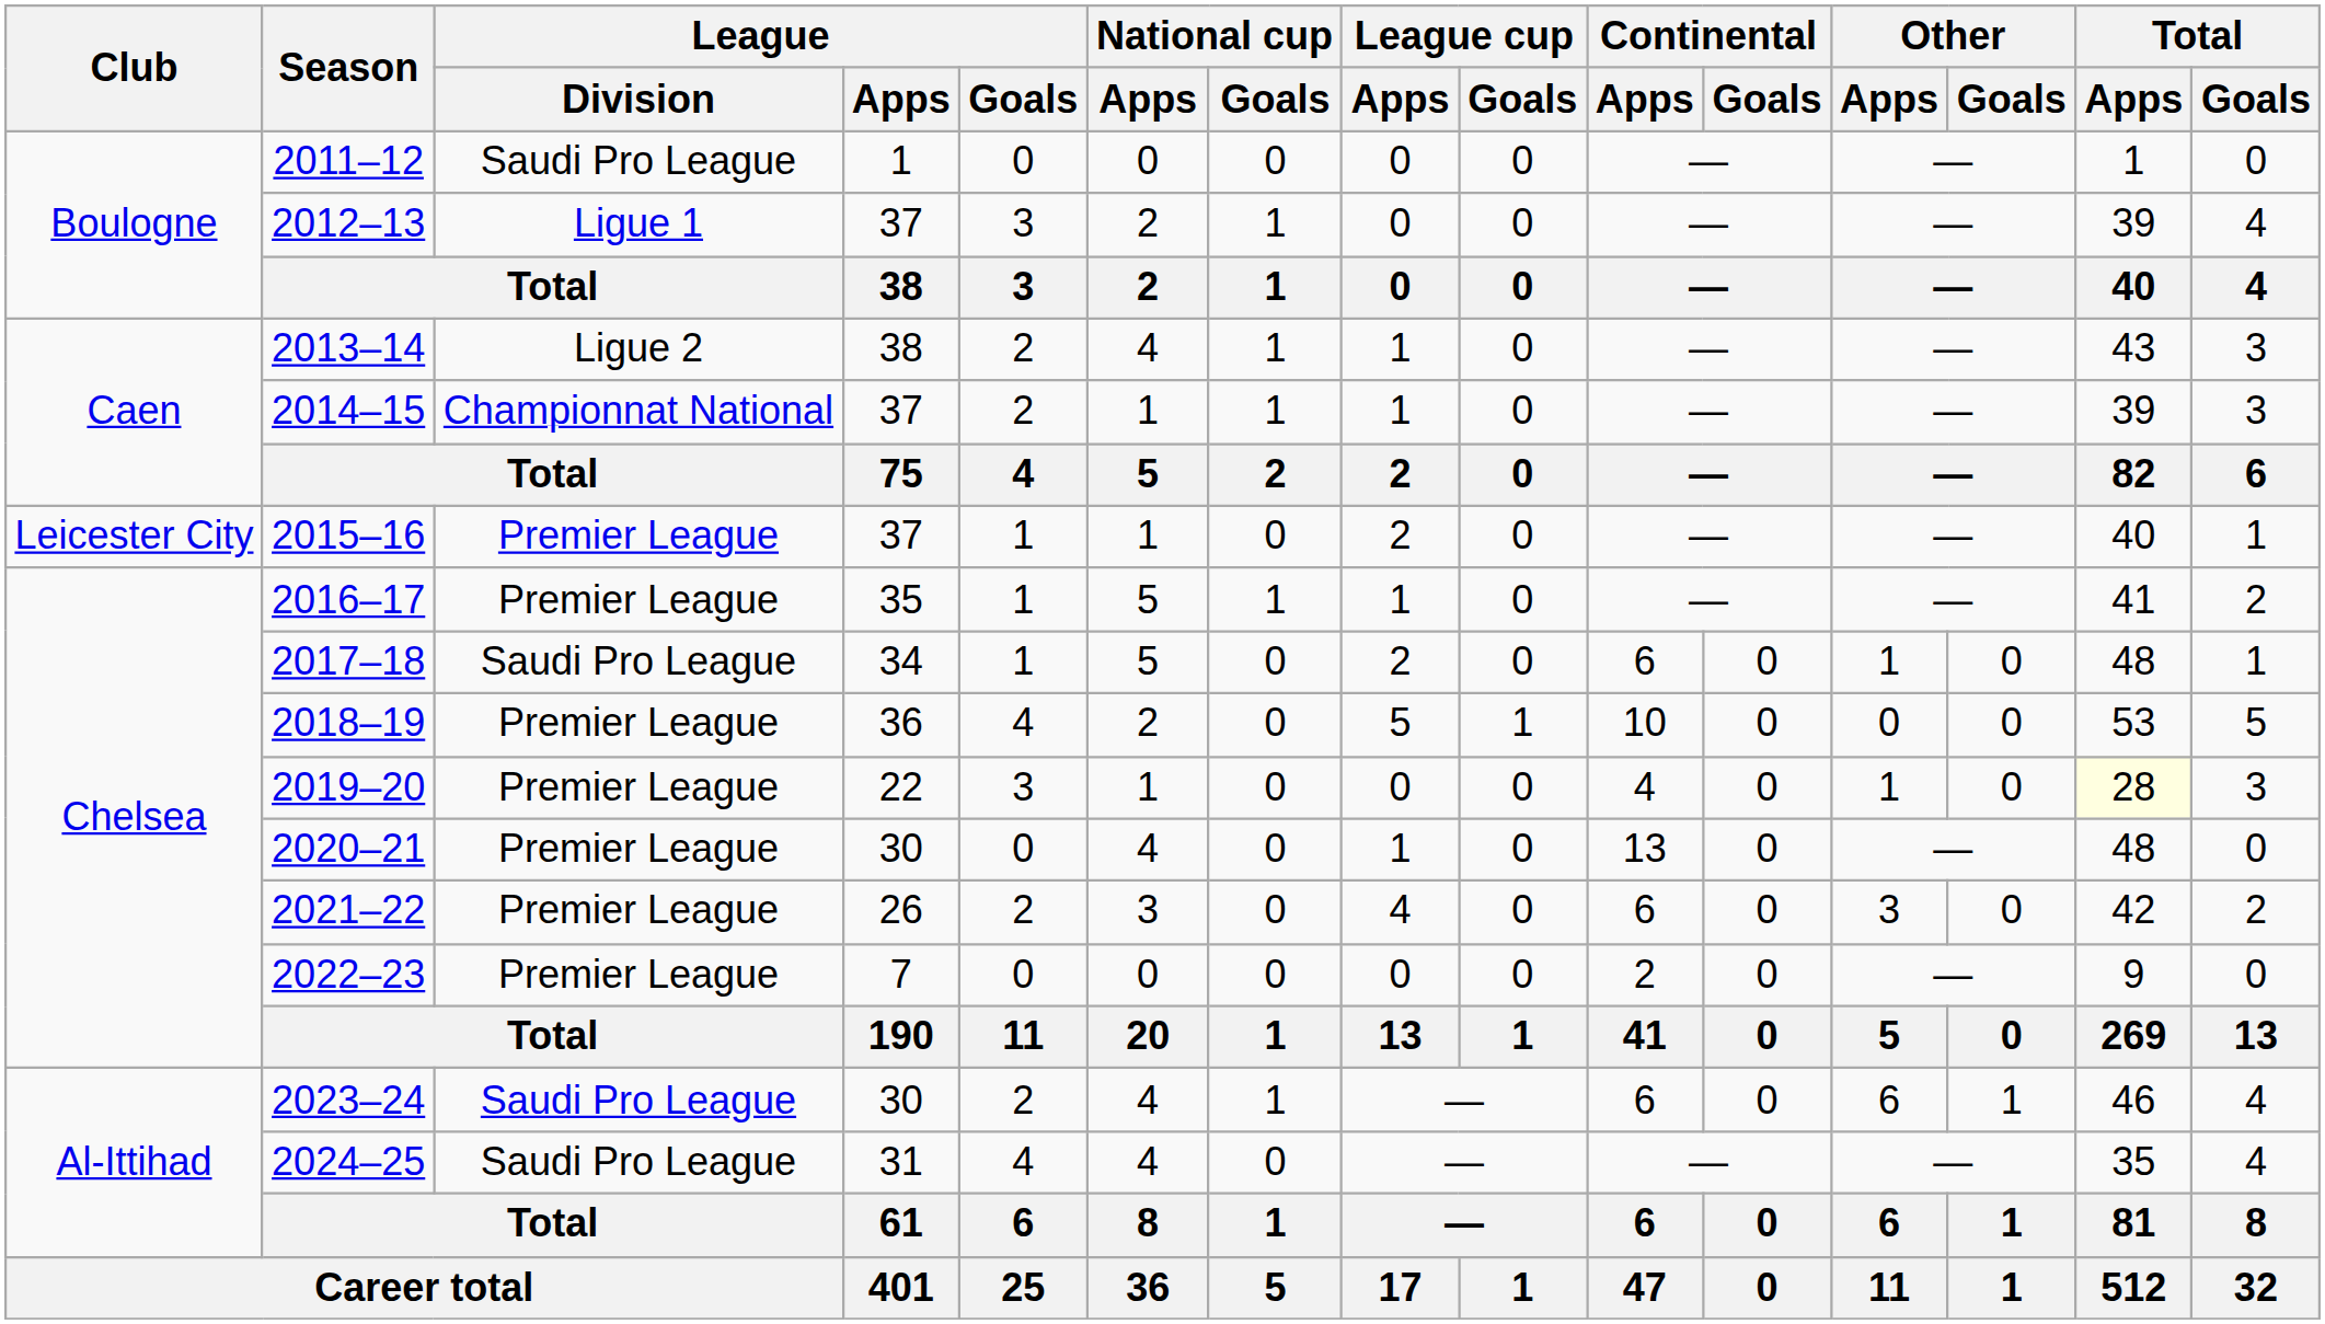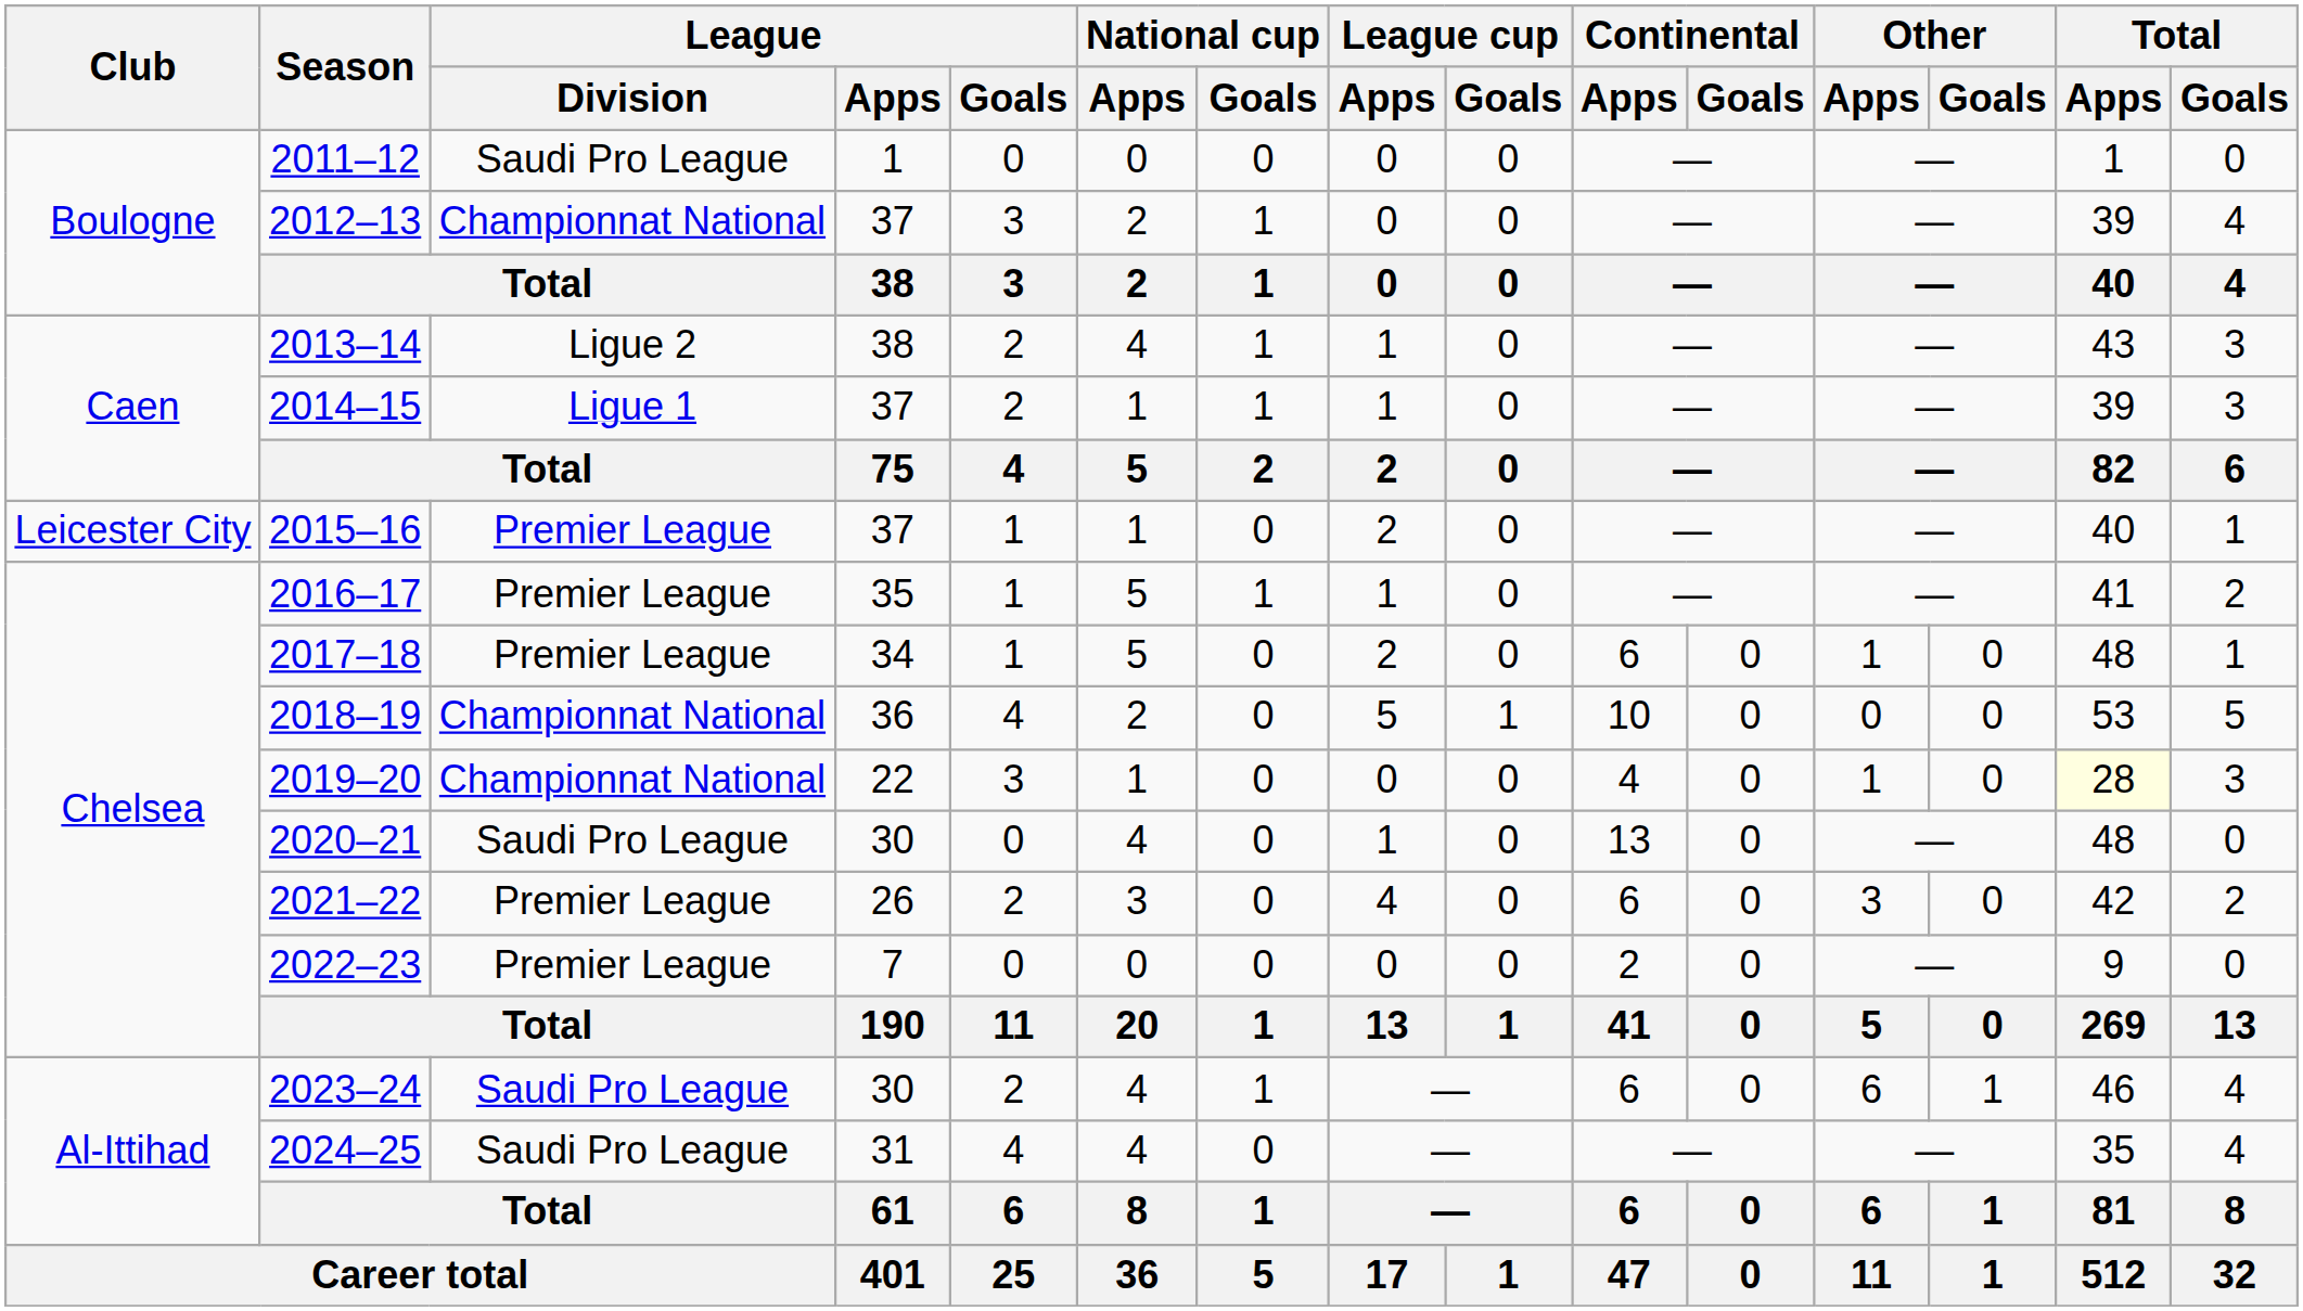2012–13 | League / Division: Ligue 1 -> Championnat National
2014–15 | League / Division: Championnat National -> Ligue 1
2017–18 | League / Division: Saudi Pro League -> Premier League
2018–19 | League / Division: Premier League -> Championnat National
2019–20 | League / Division: Premier League -> Championnat National
2020–21 | League / Division: Premier League -> Saudi Pro League
